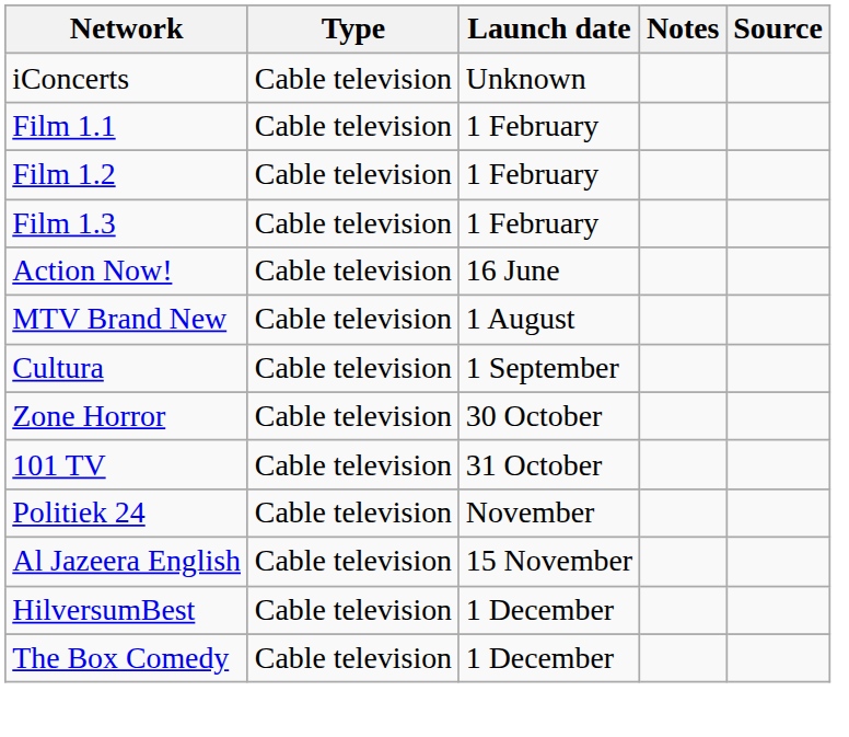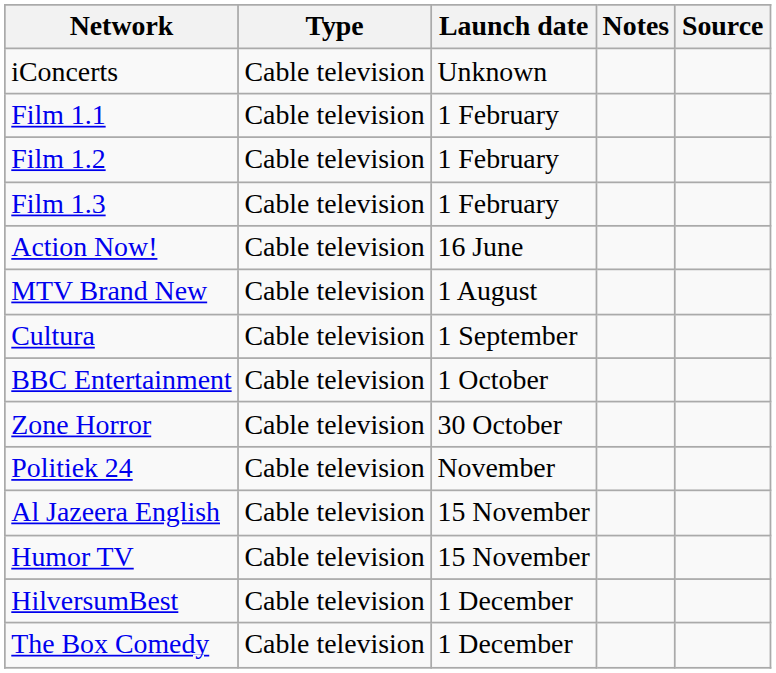+ row: BBC Entertainment | Cable television | 1 October
- row: 101 TV | Cable television | 31 October
+ row: Humor TV | Cable television | 15 November
